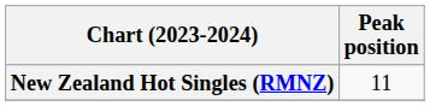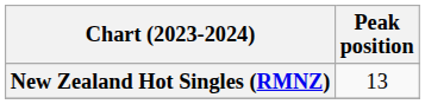New Zealand Hot Singles (RMNZ) | Peak position: 11 -> 13
